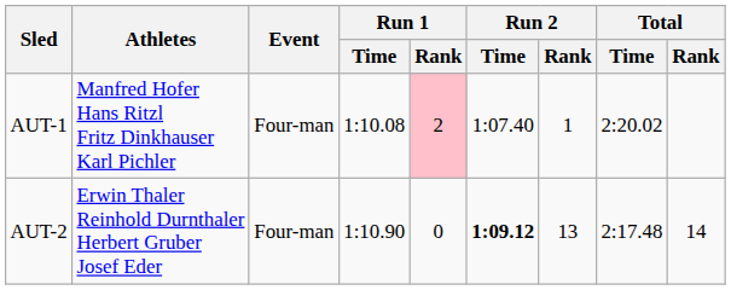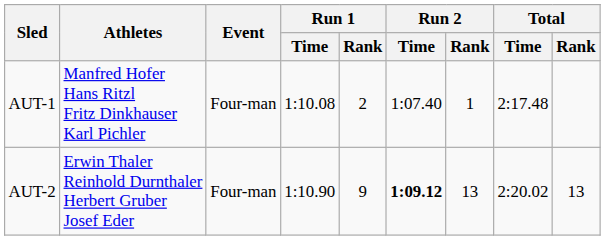AUT-1 | Run 1 / Rank: pink background -> no background
AUT-1 | Total / Time: 2:20.02 -> 2:17.48
AUT-2 | Run 1 / Rank: 0 -> 9
AUT-2 | Total / Time: 2:17.48 -> 2:20.02
AUT-2 | Total / Rank: 14 -> 13
